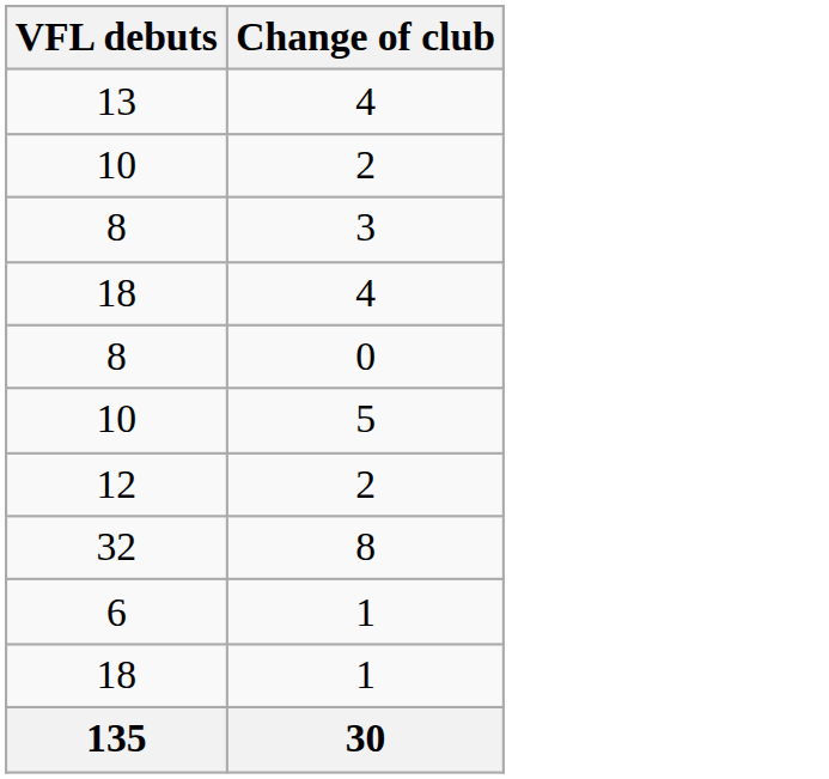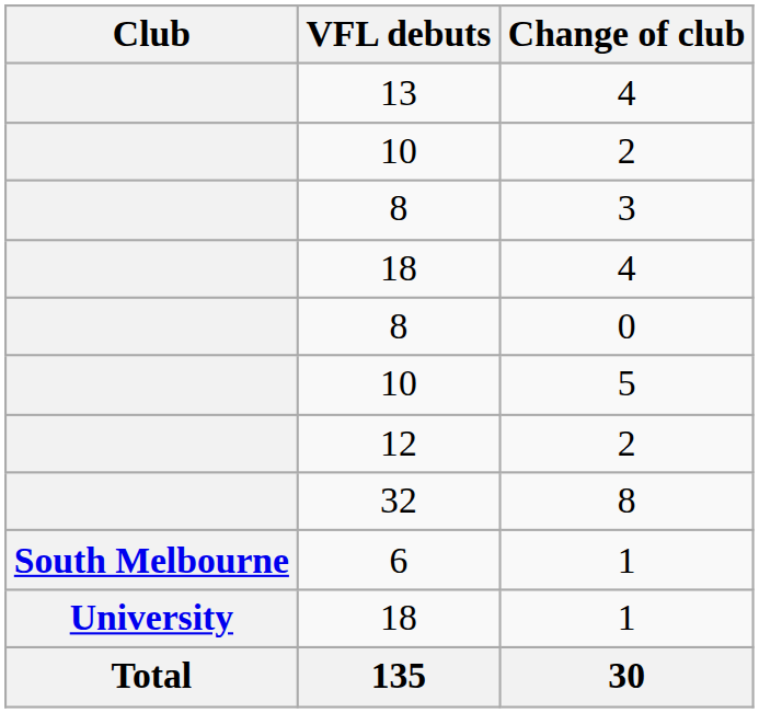+ column: Club | South Melbourne | University | Total
